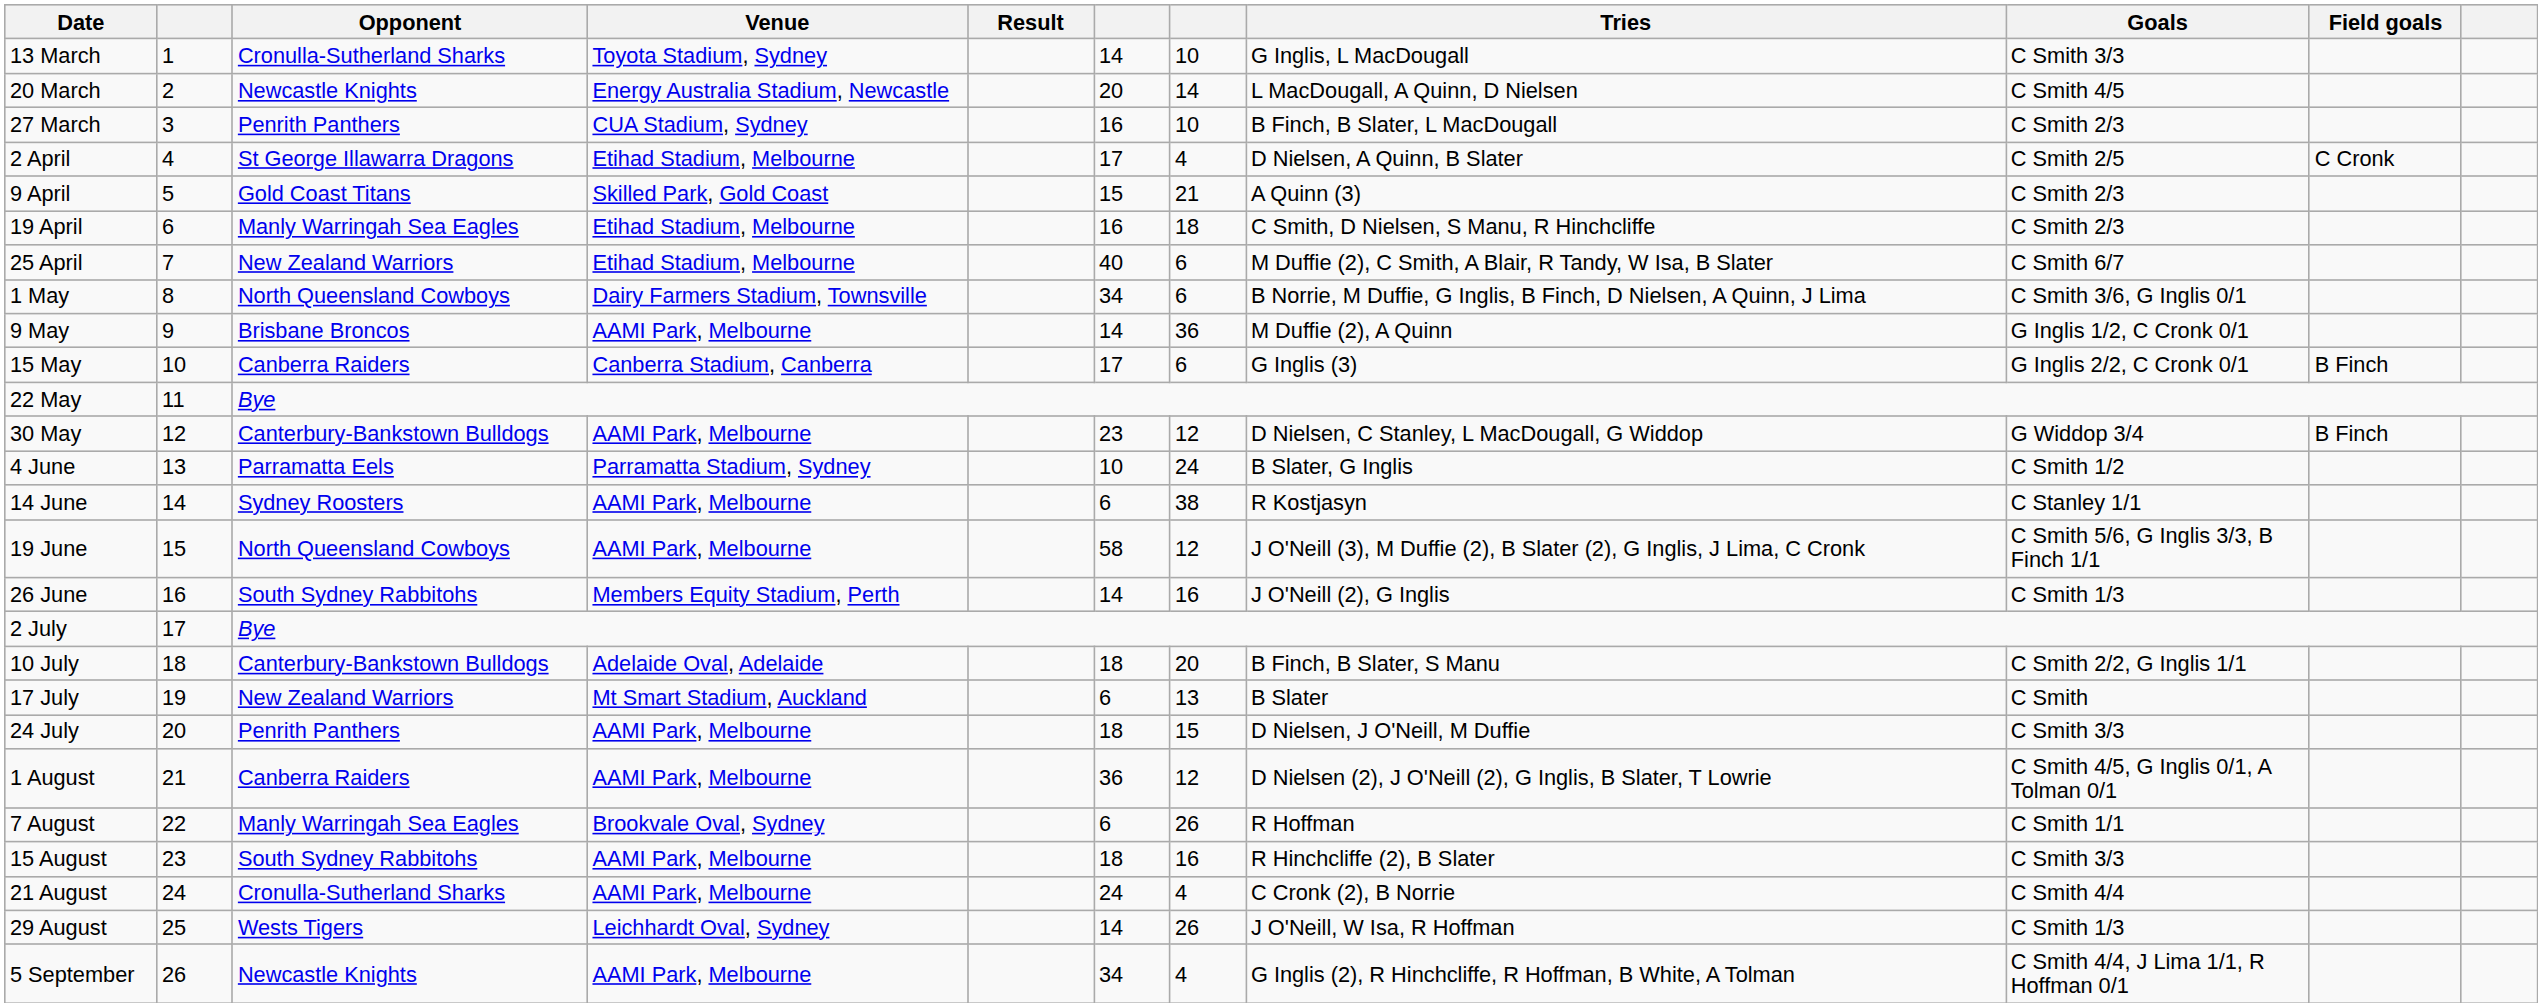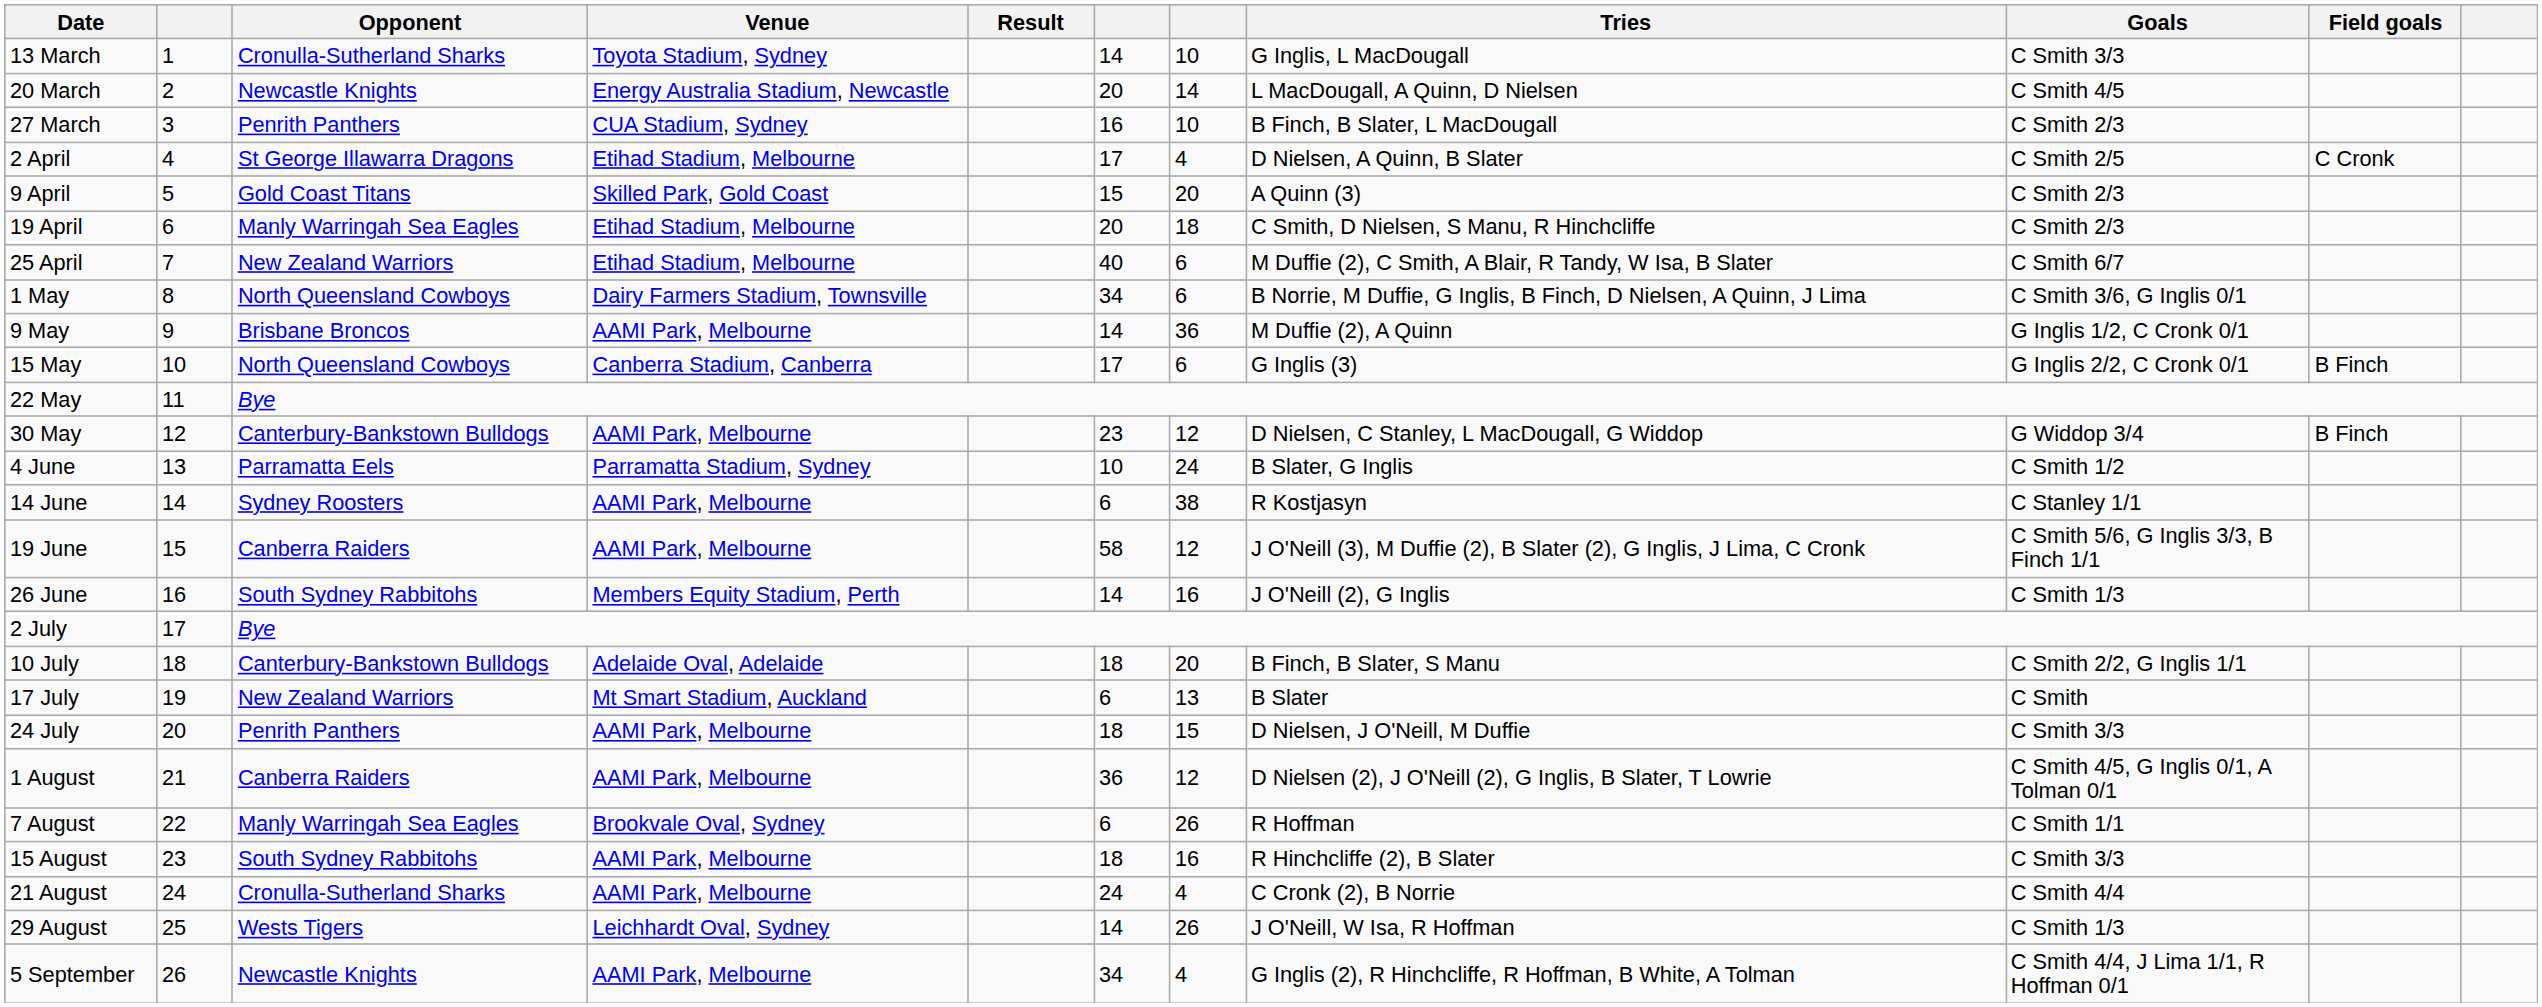9 April | column 7: 21 -> 20
19 April | column 6: 16 -> 20
15 May | Opponent: Canberra Raiders -> North Queensland Cowboys
19 June | Opponent: North Queensland Cowboys -> Canberra Raiders
